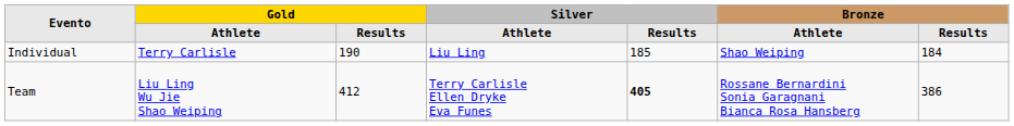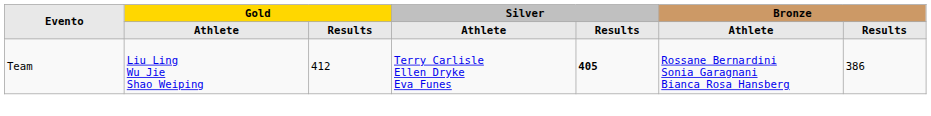- row: Individual | Terry Carlisle | 190 | Liu Ling | 185 | Shao Weiping | 184
